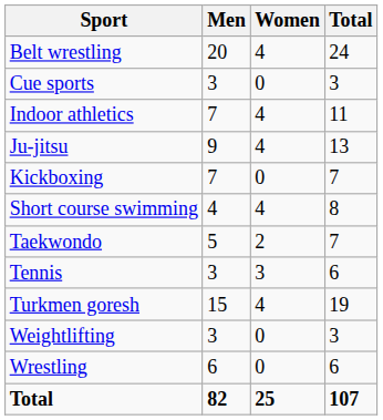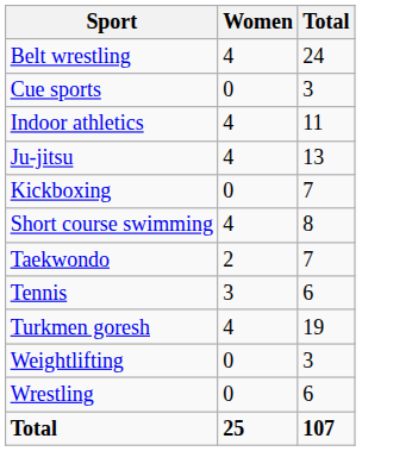- column: Men | 20 | 3 | 7 | 9 | 7 | 4 | 5 | 3 | 15 | 3 | 6 | 82
